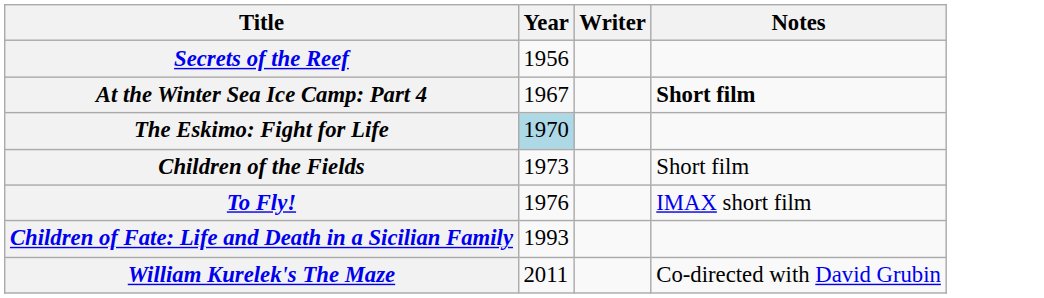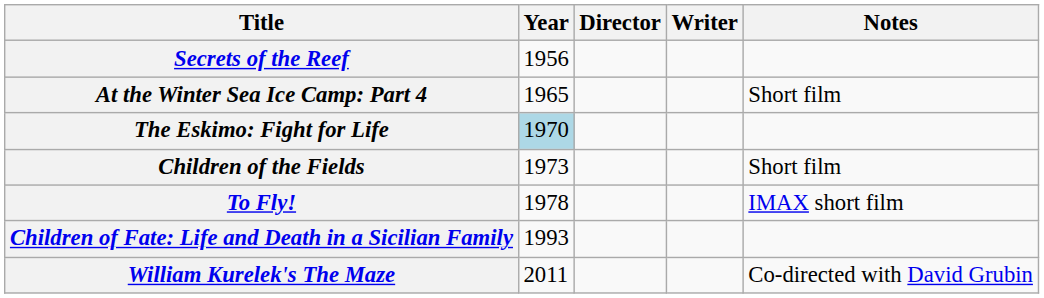+ column: Director
At the Winter Sea Ice Camp: Part 4 | Year: 1967 -> 1965
At the Winter Sea Ice Camp: Part 4 | Notes: bold -> normal
To Fly! | Year: 1976 -> 1978
